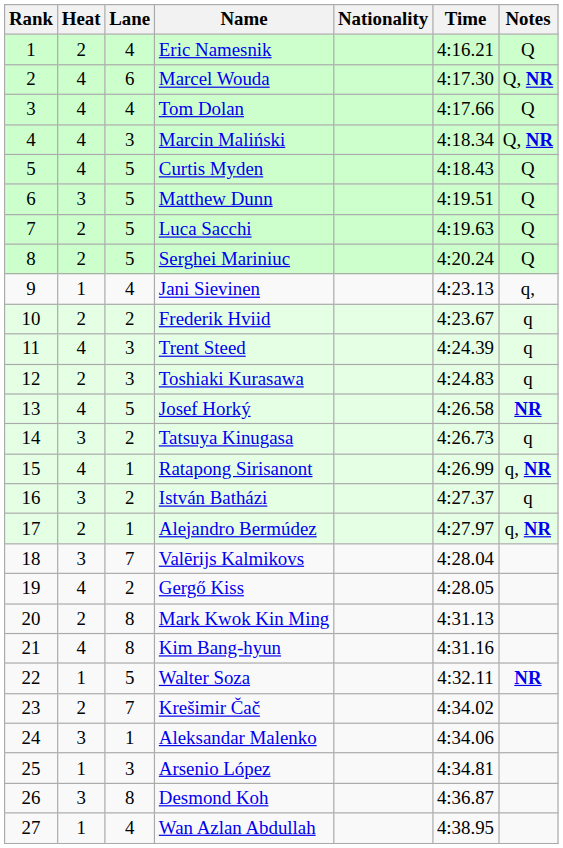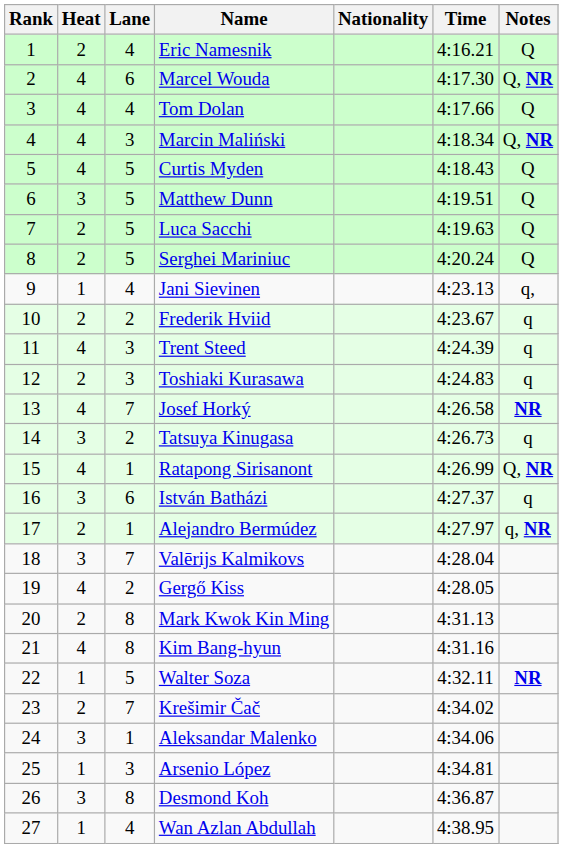Josef Horký | Lane: 5 -> 7
Ratapong Sirisanont | Notes: q, NR -> Q, NR
István Batházi | Lane: 2 -> 6
